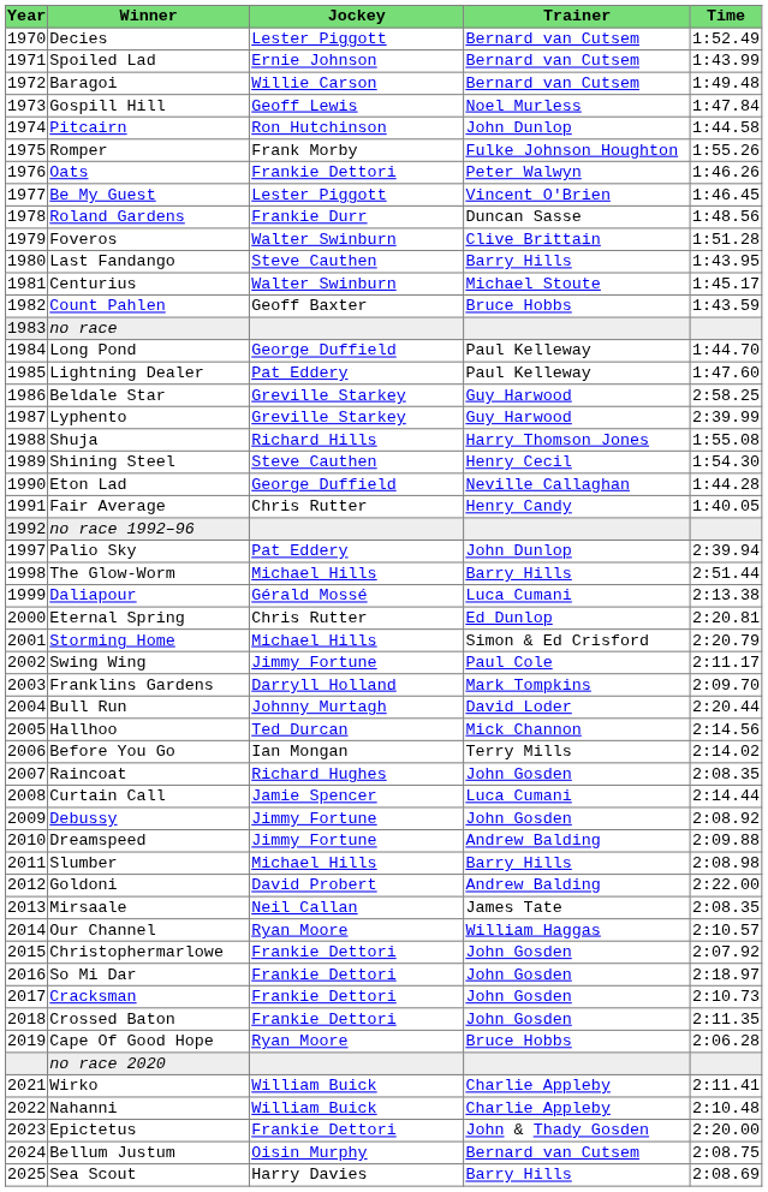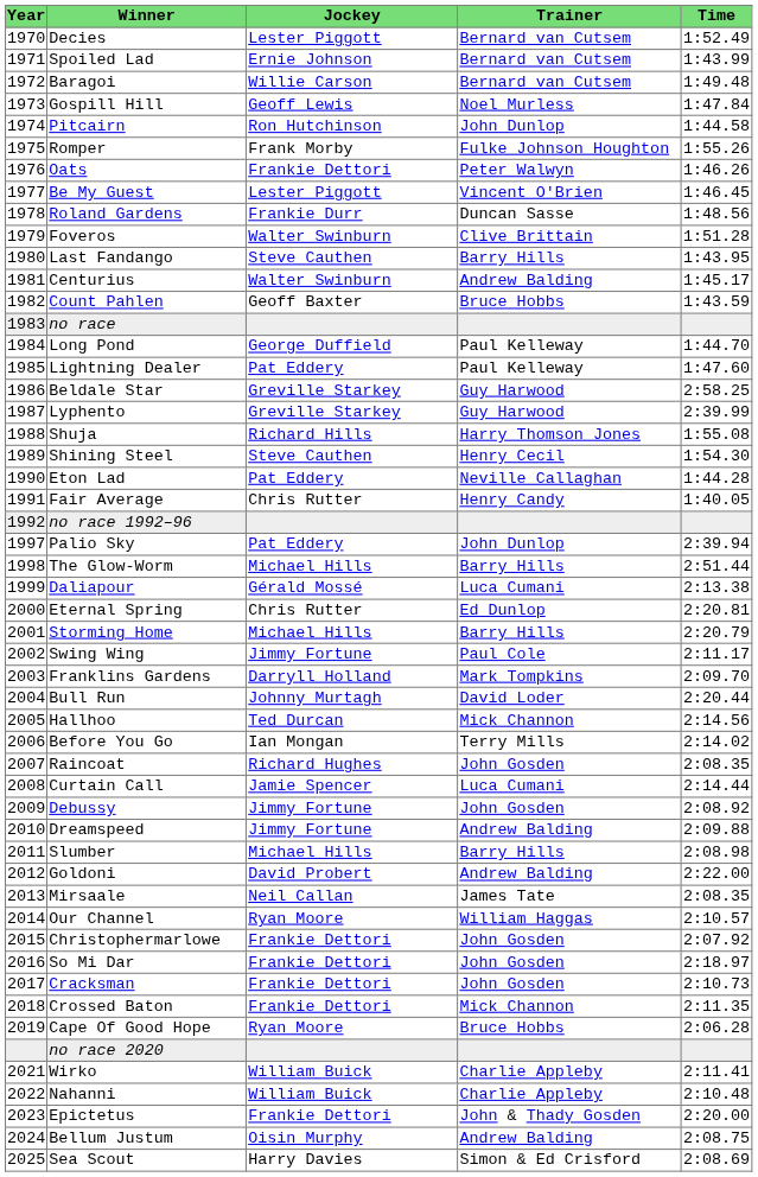Centurius | Trainer: Michael Stoute -> Andrew Balding
Eton Lad | Jockey: George Duffield -> Pat Eddery
Storming Home | Trainer: Simon & Ed Crisford -> Barry Hills
Crossed Baton | Trainer: John Gosden -> Mick Channon
Bellum Justum | Trainer: Bernard van Cutsem -> Andrew Balding
Sea Scout | Trainer: Barry Hills -> Simon & Ed Crisford
